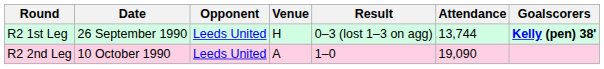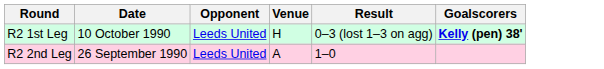- column: Attendance | 13,744 | 19,090
R2 1st Leg | Date: 26 September 1990 -> 10 October 1990
R2 2nd Leg | Date: 10 October 1990 -> 26 September 1990
